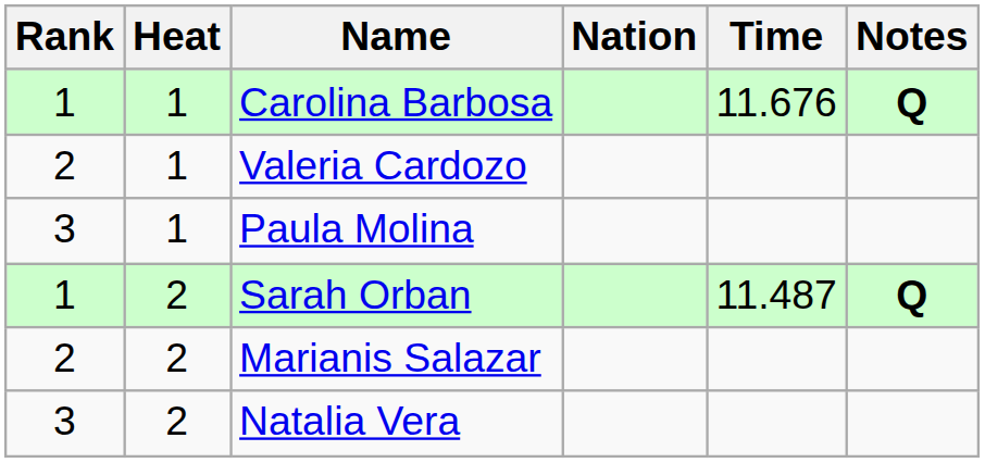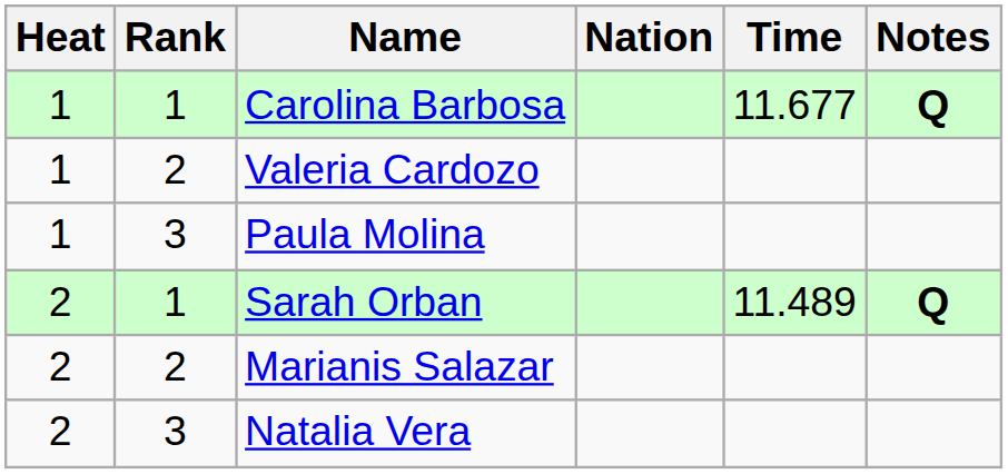columns swapped: Heat <-> Rank
Carolina Barbosa | Time: 11.676 -> 11.677
Sarah Orban | Time: 11.487 -> 11.489
